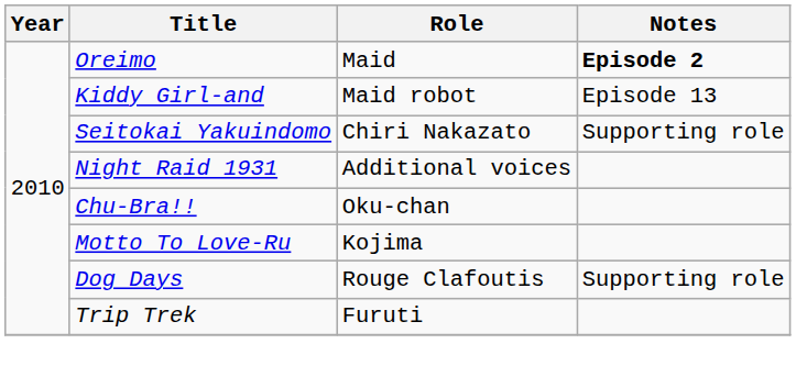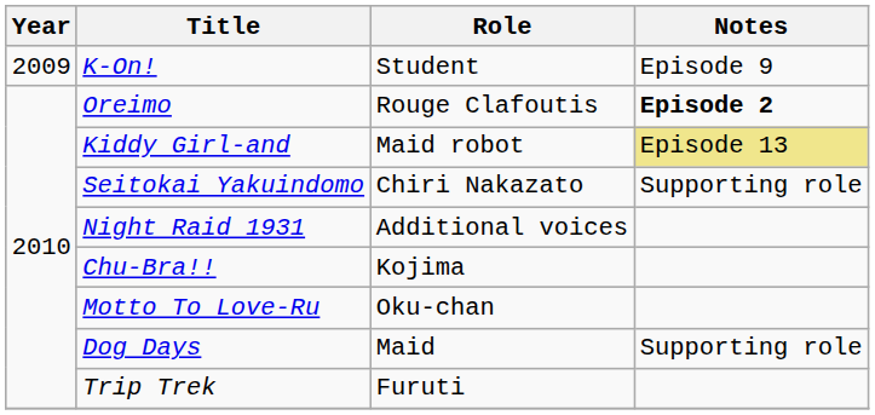+ row: 2009 | K-On! | Student | Episode 9
Oreimo | Role: Maid -> Rouge Clafoutis
Kiddy Girl-and | Notes: no background -> khaki background
Chu-Bra!! | Role: Oku-chan -> Kojima
Motto To Love-Ru | Role: Kojima -> Oku-chan
Dog Days | Role: Rouge Clafoutis -> Maid
